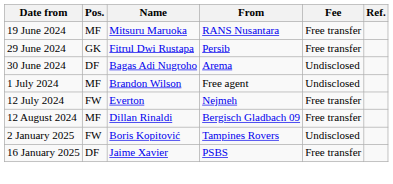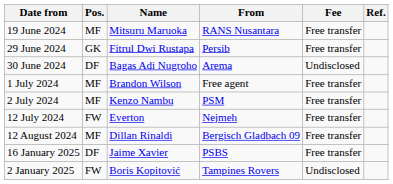1 July 2024 | Fee: Undisclosed -> Free transfer
+ row: 2 July 2024 | MF | Kenzo Nambu | PSM | Free transfer
rows swapped: 2 January 2025 <-> 16 January 2025
